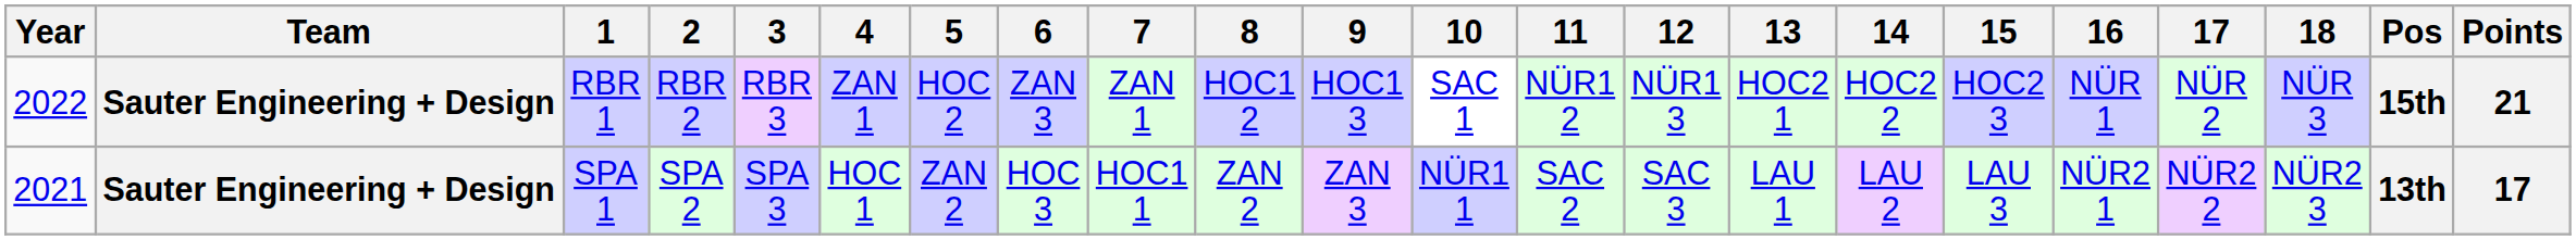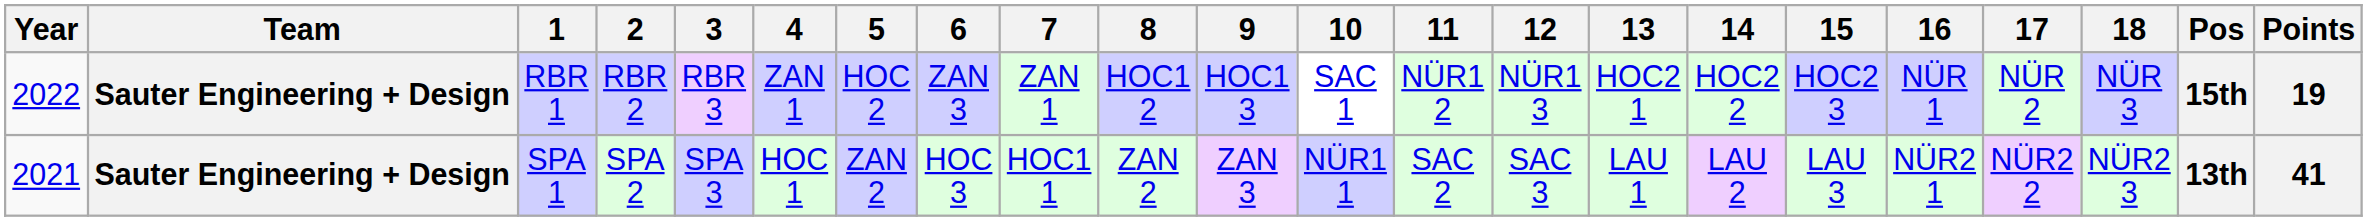RBR 1 | Points: 21 -> 19
SPA 1 | Points: 17 -> 41
